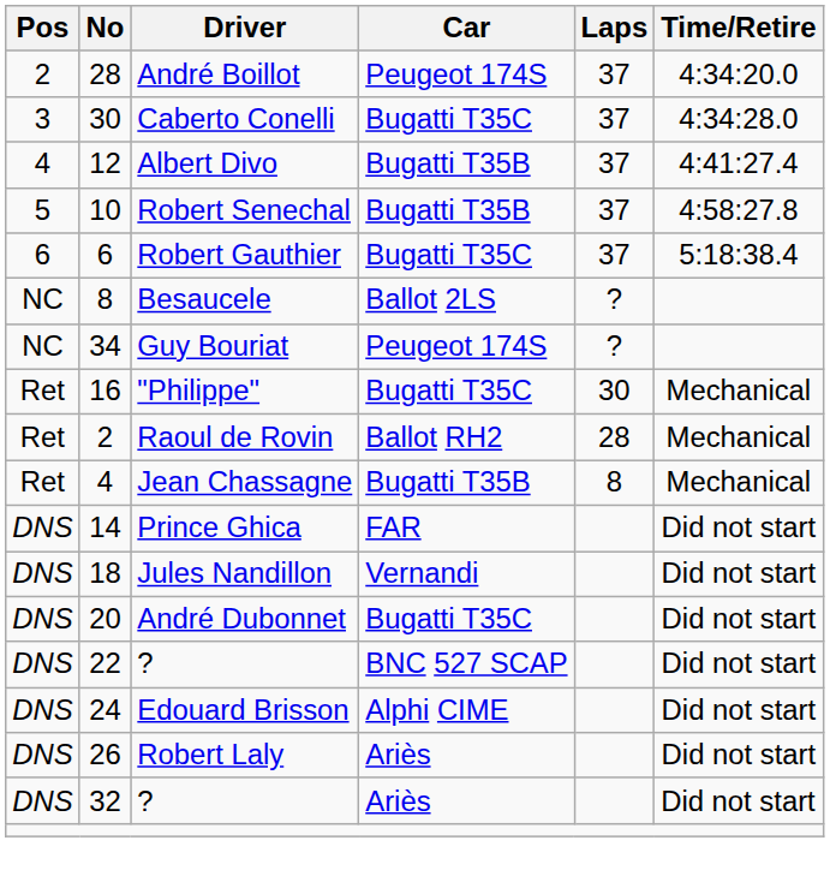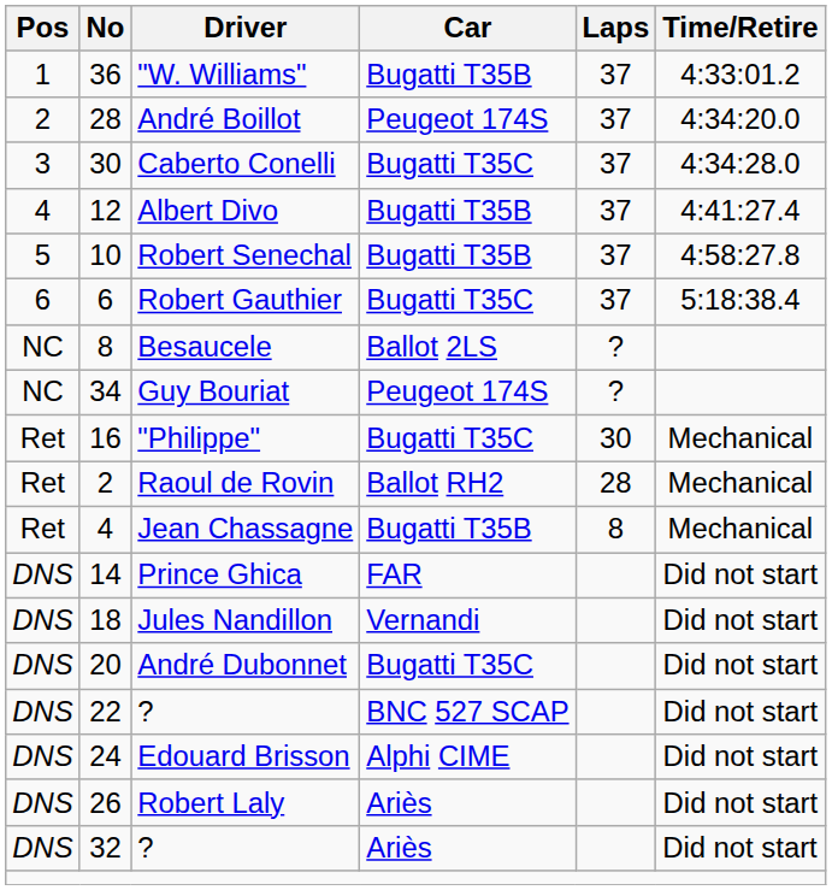+ row: 1 | 36 | "W. Williams" | Bugatti T35B | 37 | 4:33:01.2
